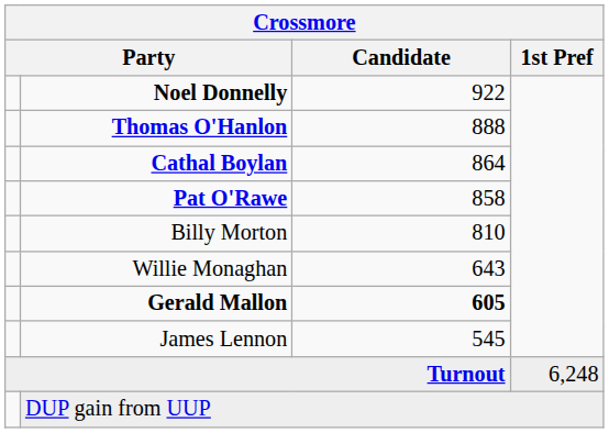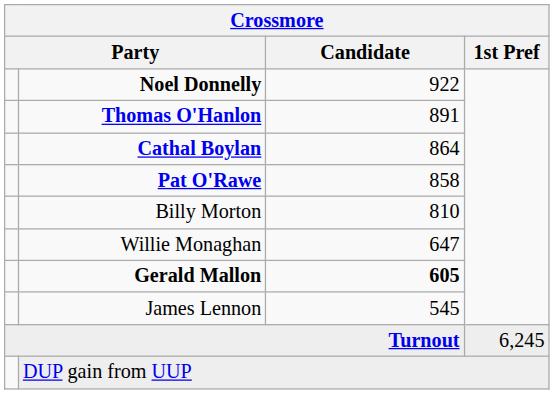Thomas O'Hanlon | Candidate: 888 -> 891
Willie Monaghan | Candidate: 643 -> 647
Turnout | 1st Pref: 6,248 -> 6,245
